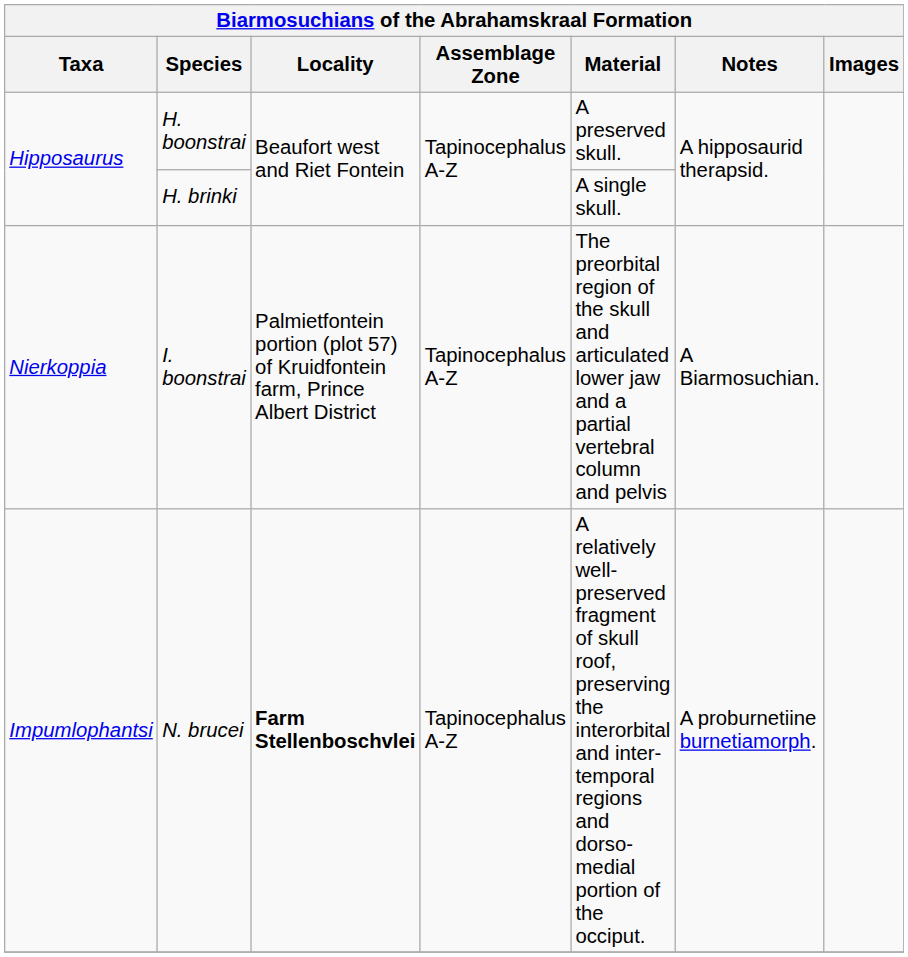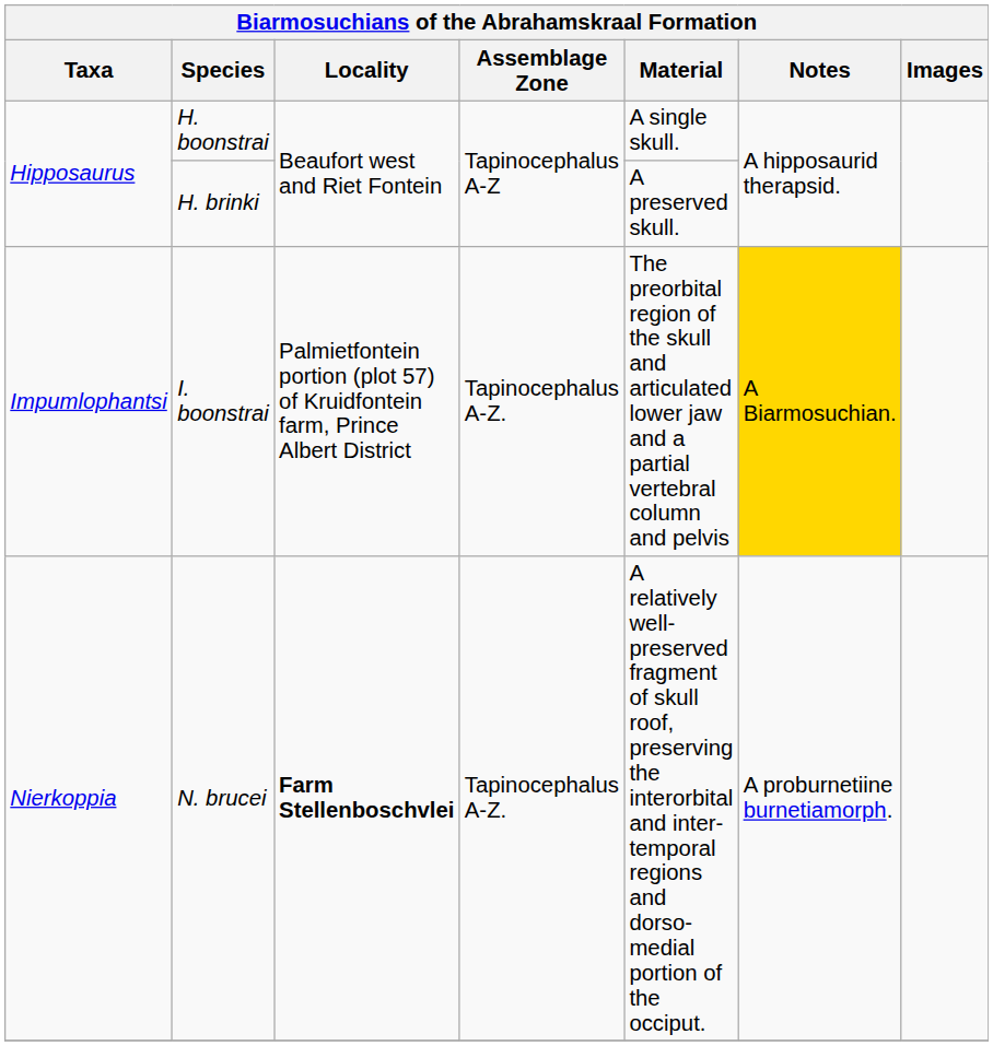H. boonstrai | Material: A preserved skull. -> A single skull.
H. brinki | Material: A single skull. -> A preserved skull.
I. boonstrai | Taxa: Nierkoppia -> Impumlophantsi
I. boonstrai | Assemblage Zone: Tapinocephalus A-Z -> Tapinocephalus A-Z.
I. boonstrai | Notes: no background -> gold background
N. brucei | Taxa: Impumlophantsi -> Nierkoppia
N. brucei | Assemblage Zone: Tapinocephalus A-Z -> Tapinocephalus A-Z.
